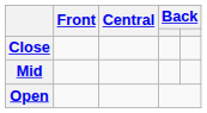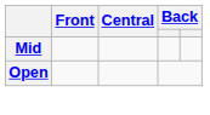- row: Close
